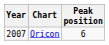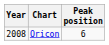Oricon | Year: 2007 -> 2008
